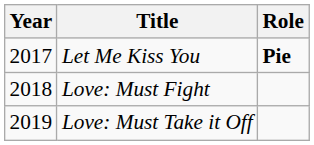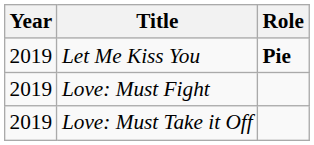Let Me Kiss You | Year: 2017 -> 2019
Love: Must Fight | Year: 2018 -> 2019
